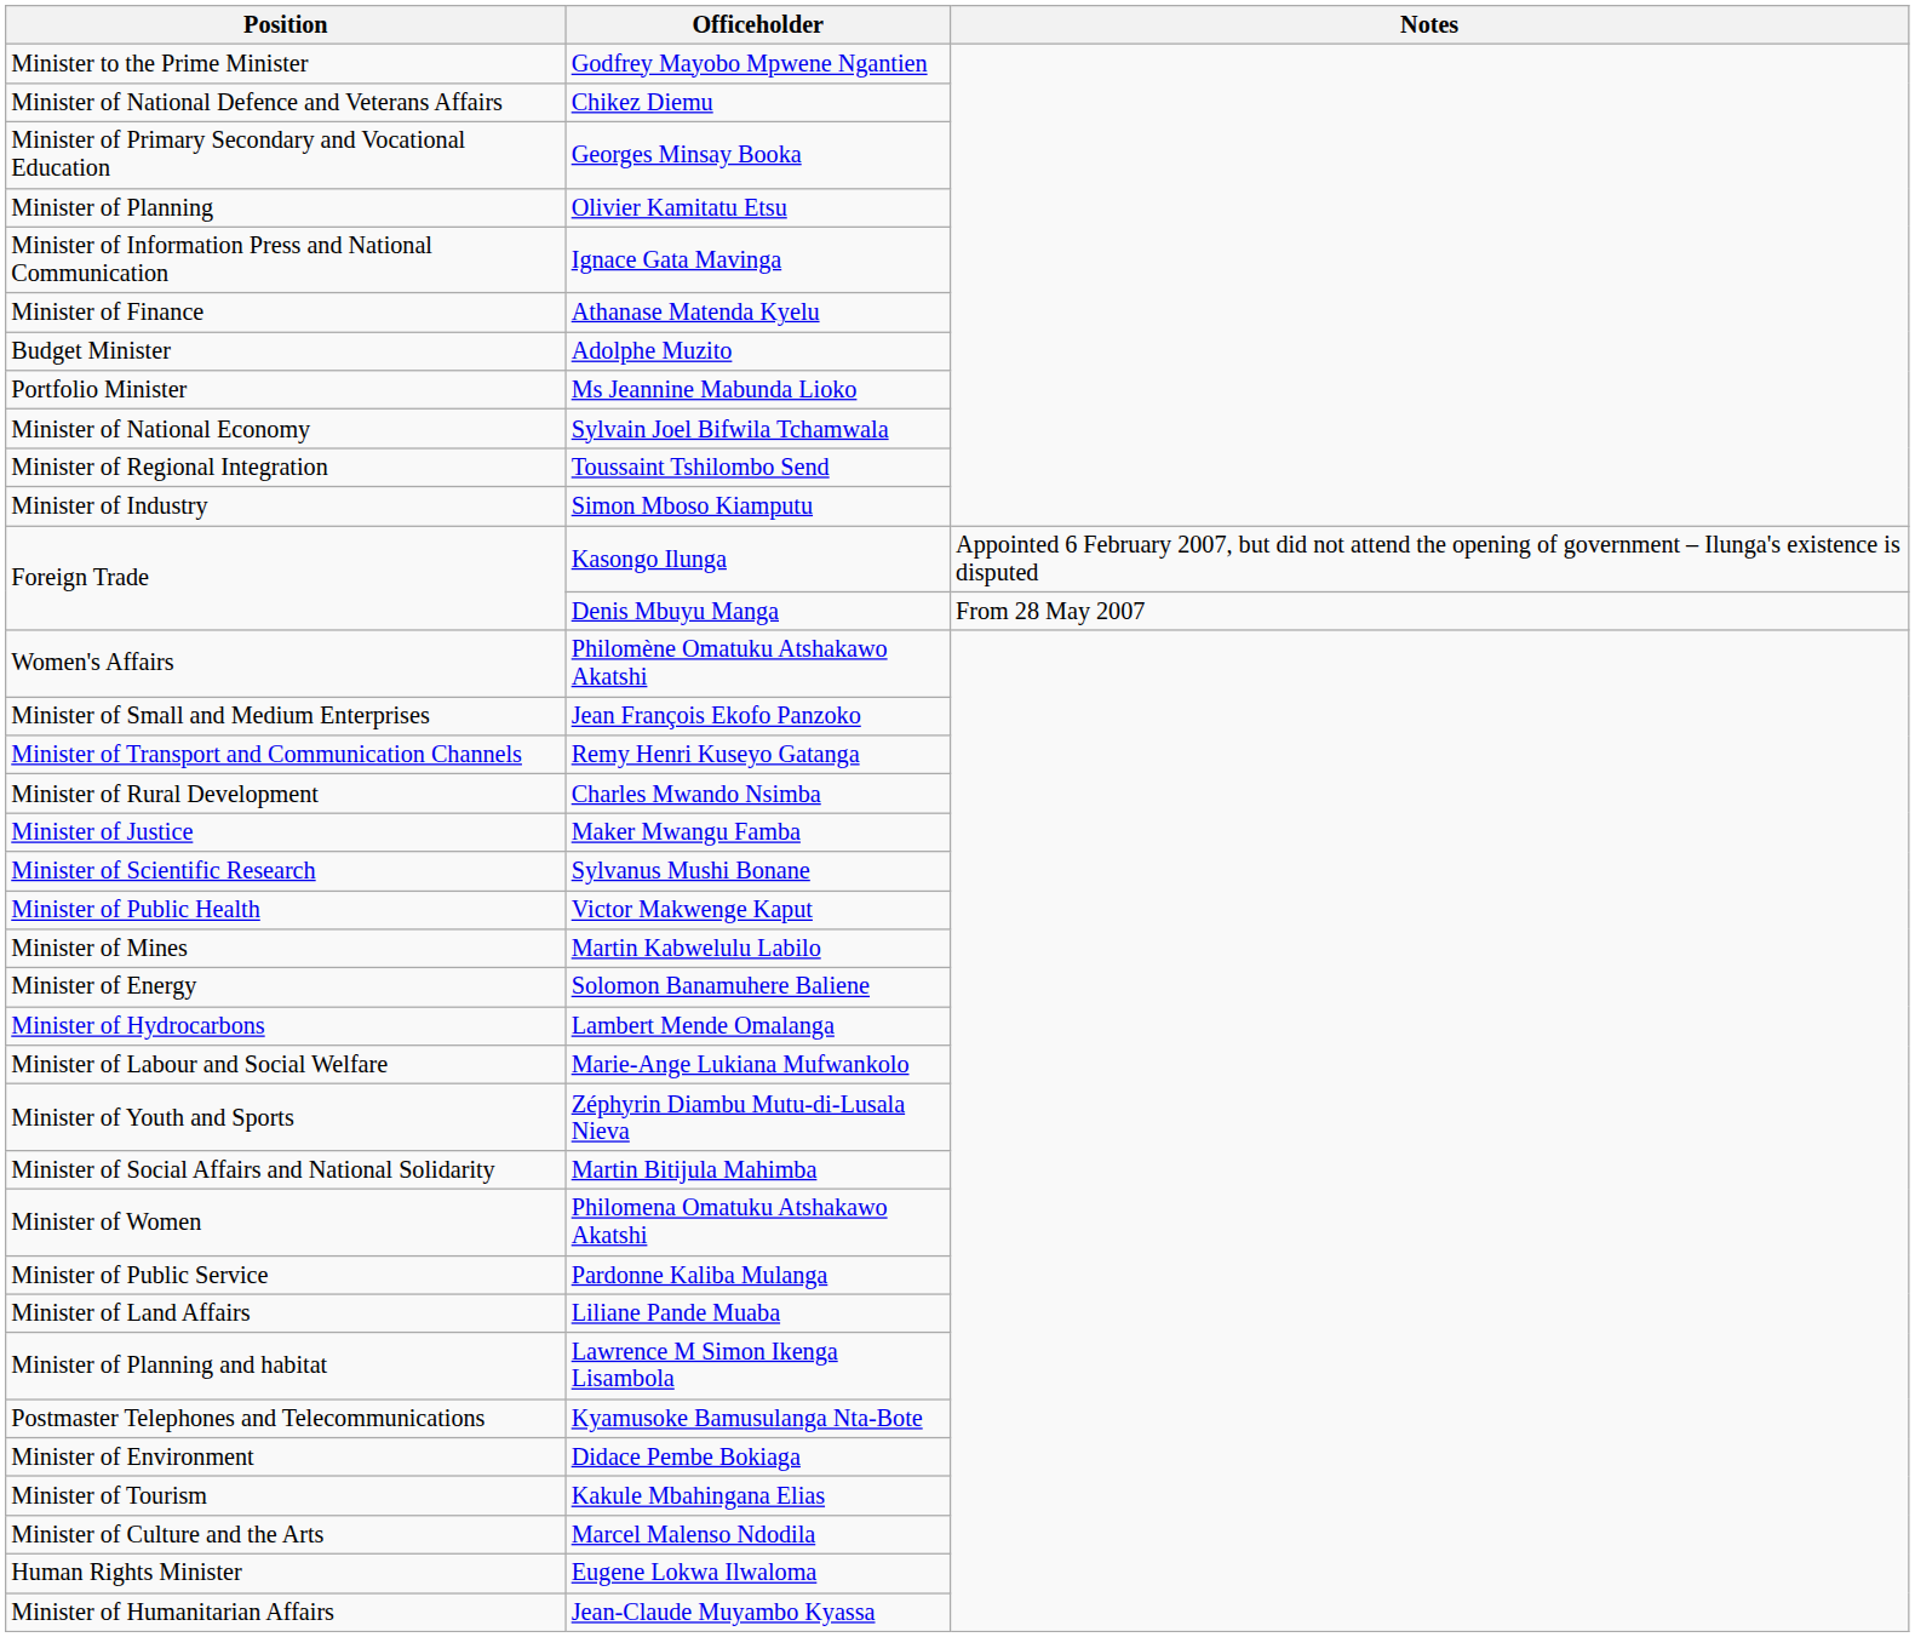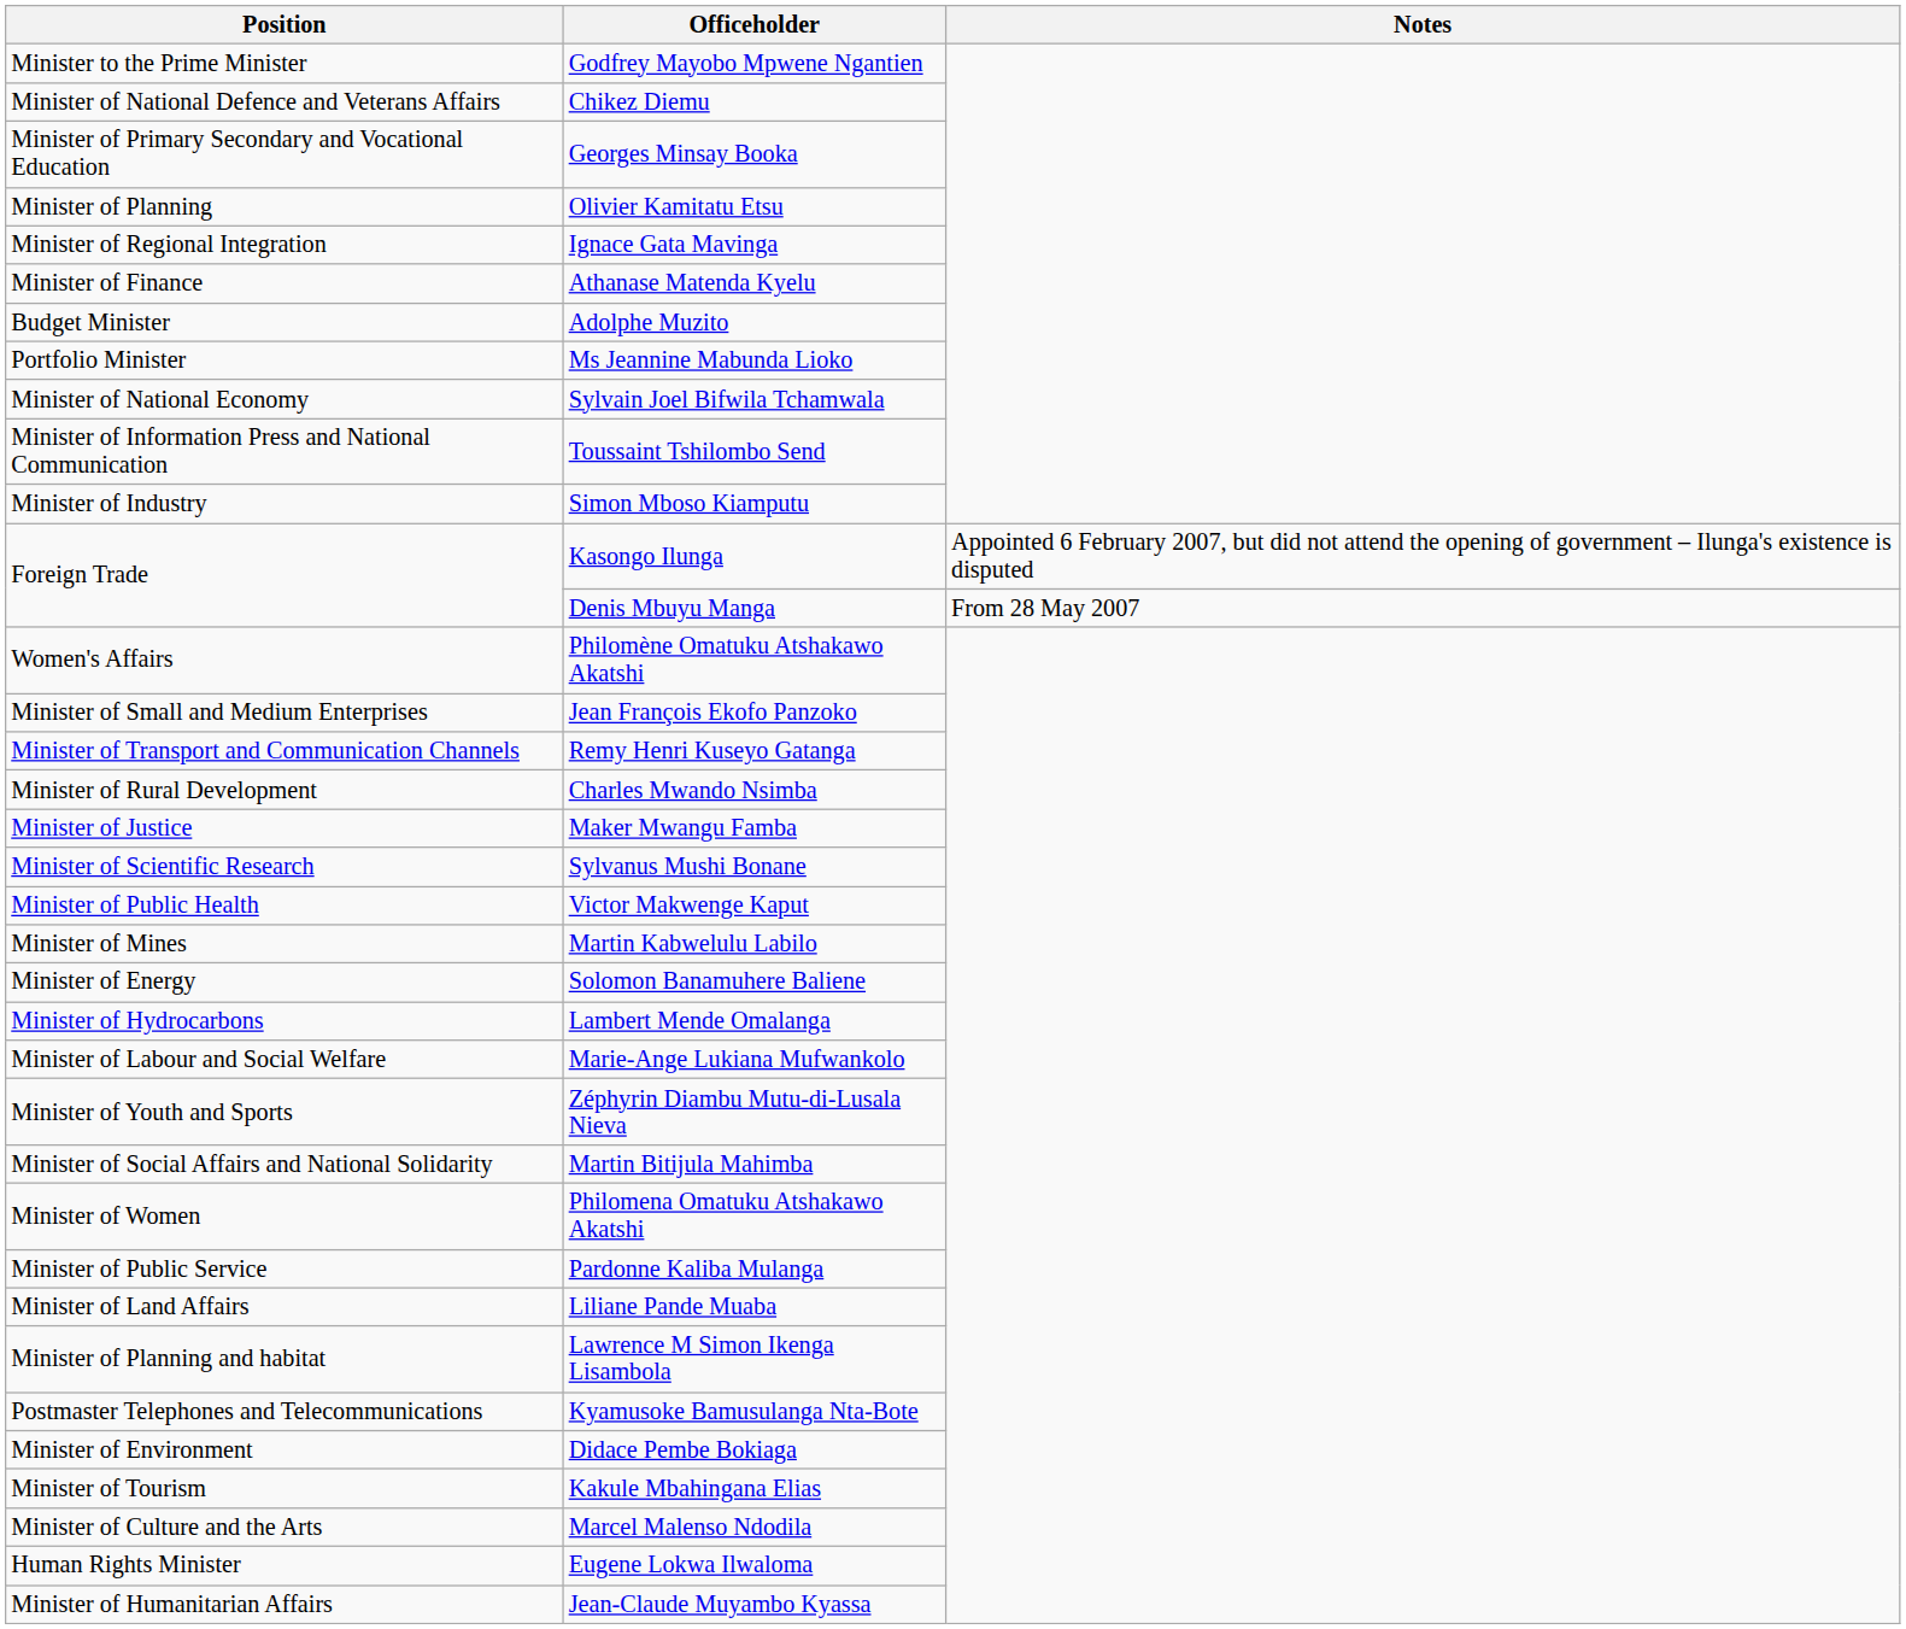Ignace Gata Mavinga | Position: Minister of Information Press and National Communication -> Minister of Regional Integration
Toussaint Tshilombo Send | Position: Minister of Regional Integration -> Minister of Information Press and National Communication
